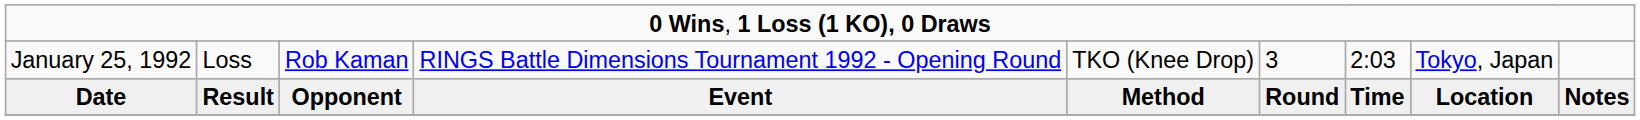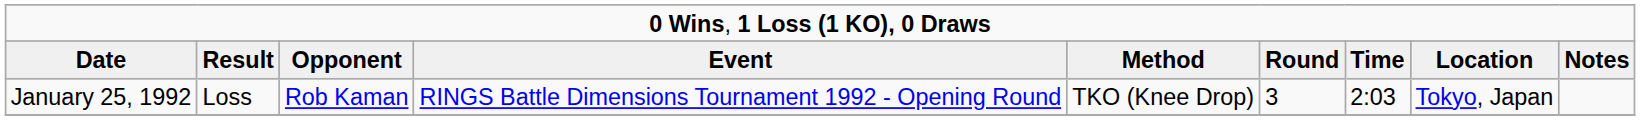rows swapped: Date <-> January 25, 1992
